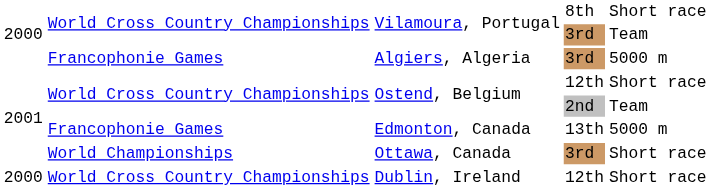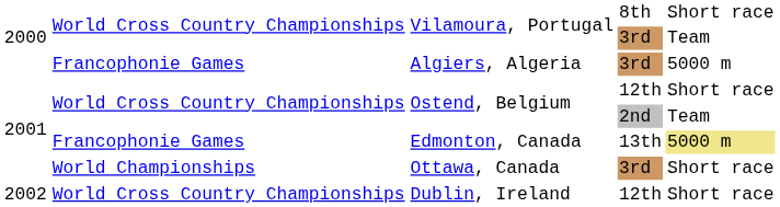Edmonton, Canada | column 5: no background -> khaki background
Dublin, Ireland | column 1: 2000 -> 2002
